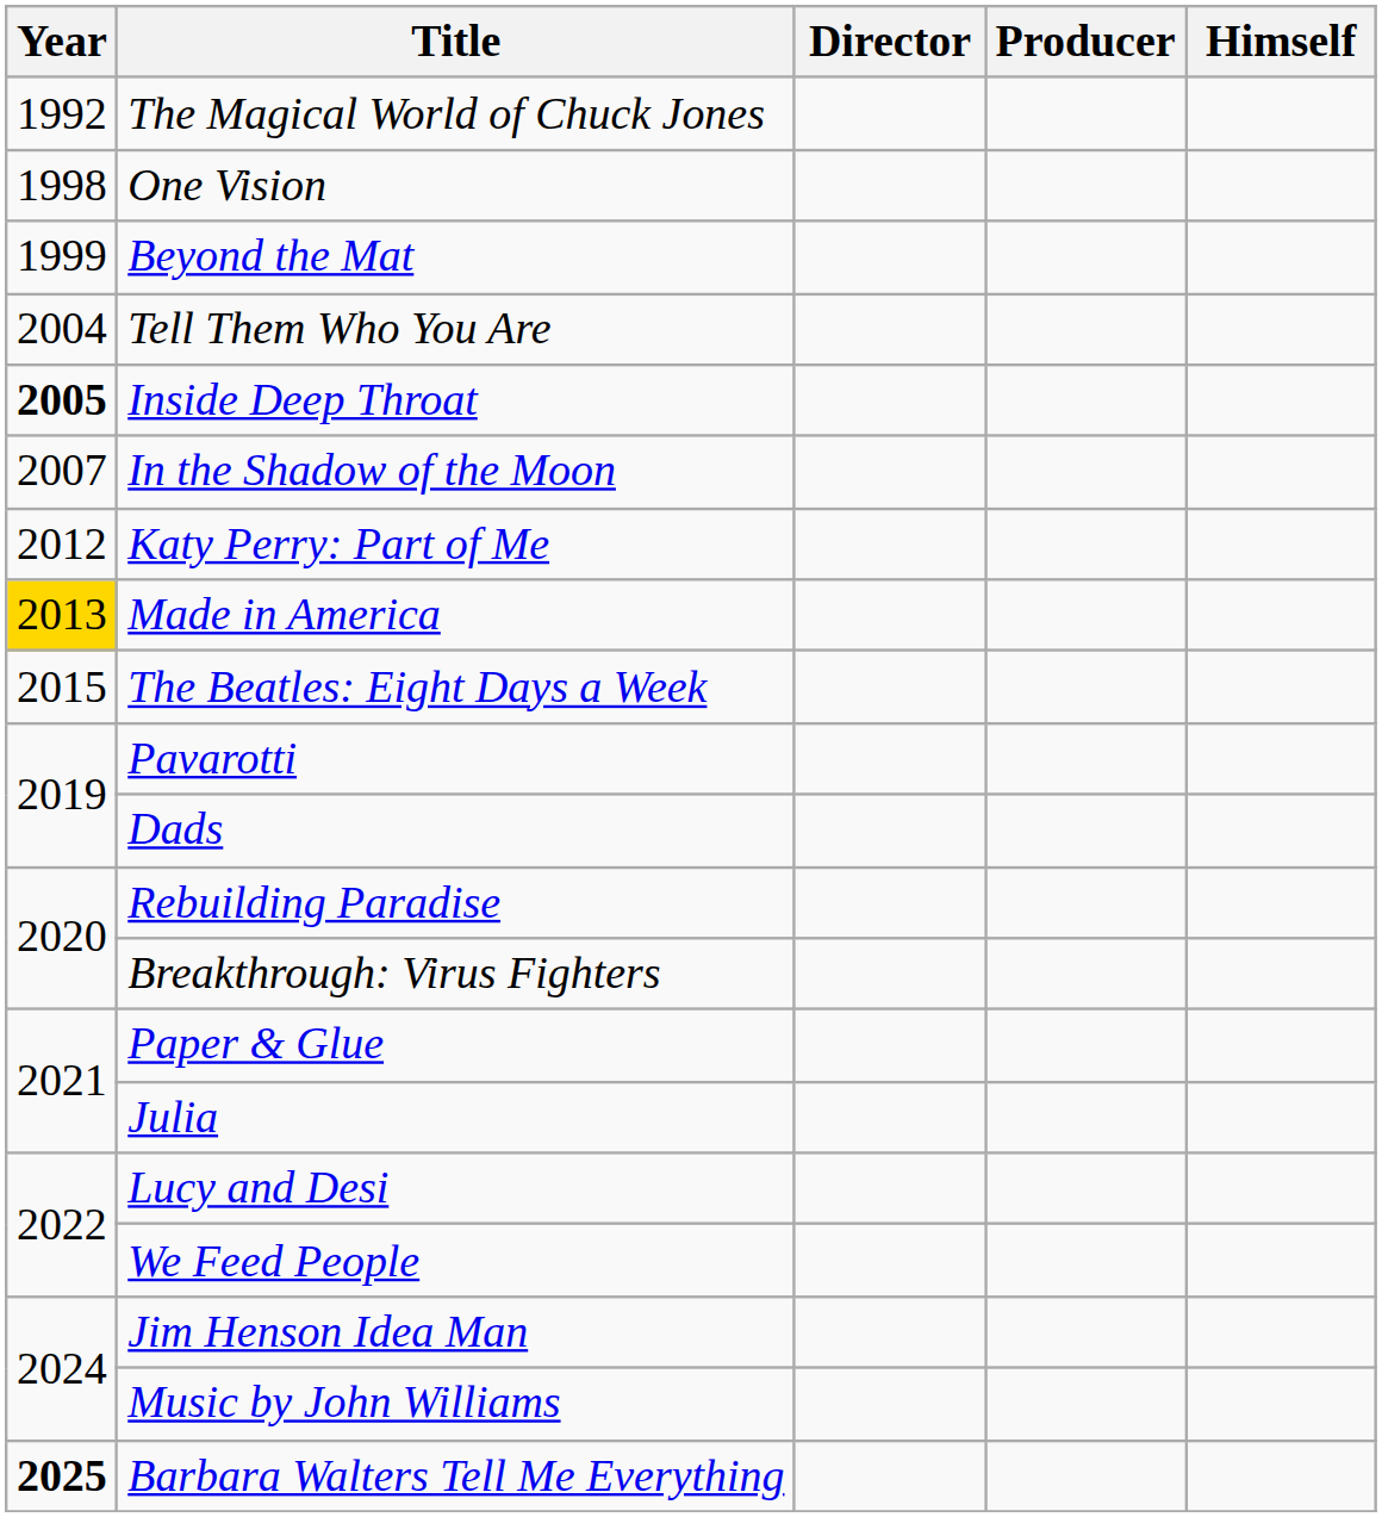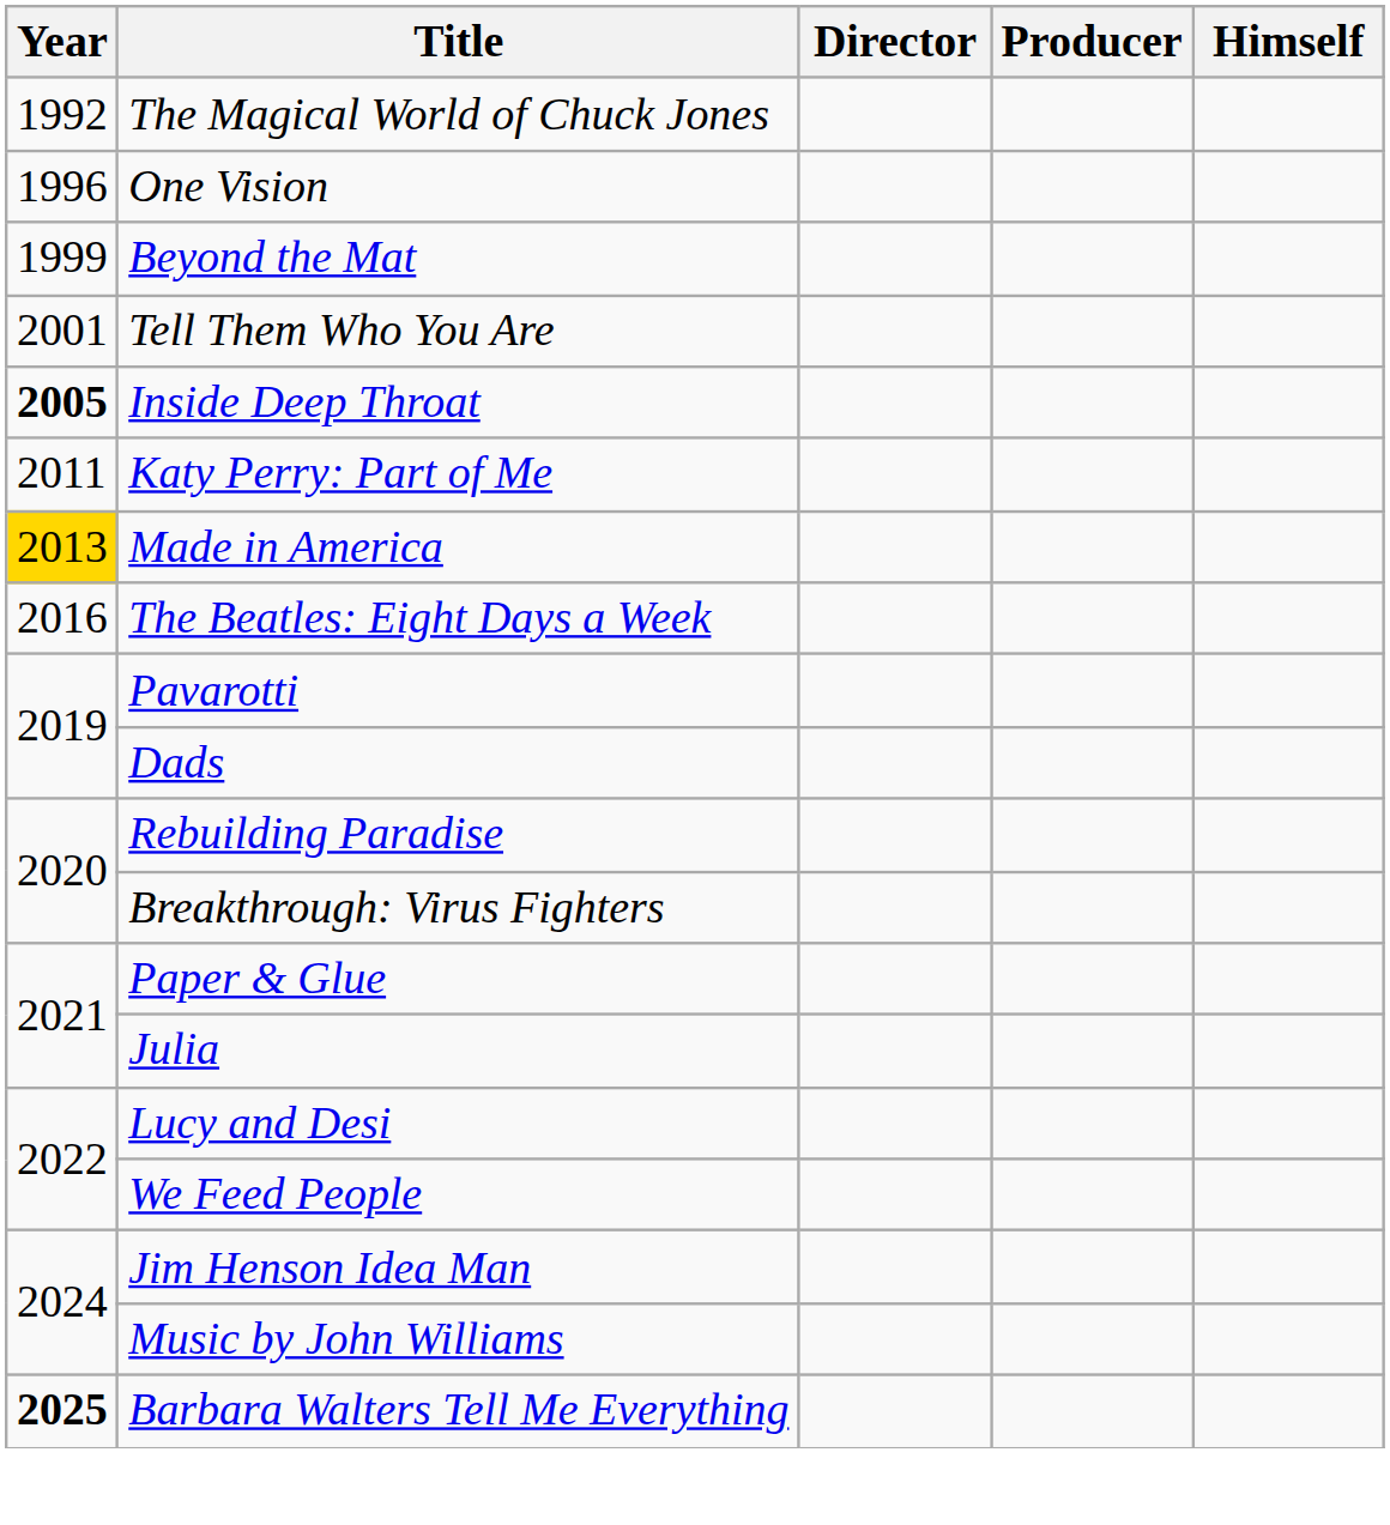One Vision | Year: 1998 -> 1996
Tell Them Who You Are | Year: 2004 -> 2001
- row: 2007 | In the Shadow of the Moon
Katy Perry: Part of Me | Year: 2012 -> 2011
The Beatles: Eight Days a Week | Year: 2015 -> 2016
